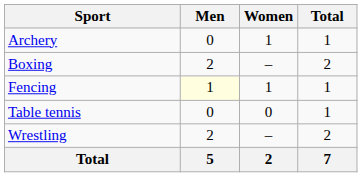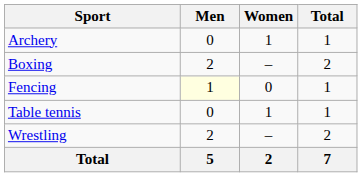Fencing | Women: 1 -> 0
Table tennis | Women: 0 -> 1
